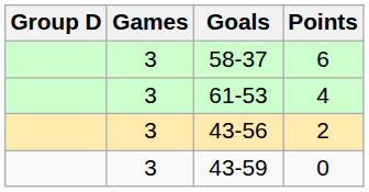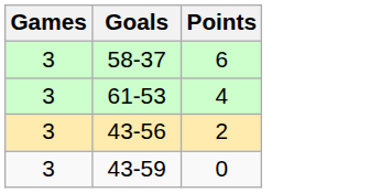- column: Group D
